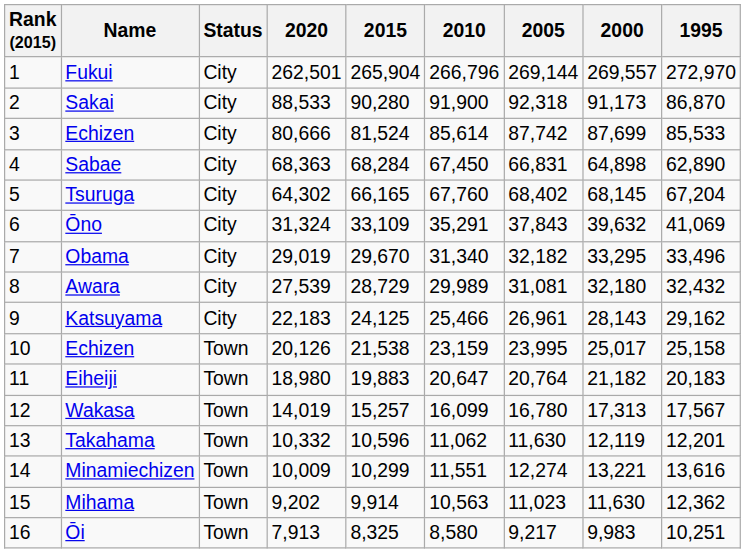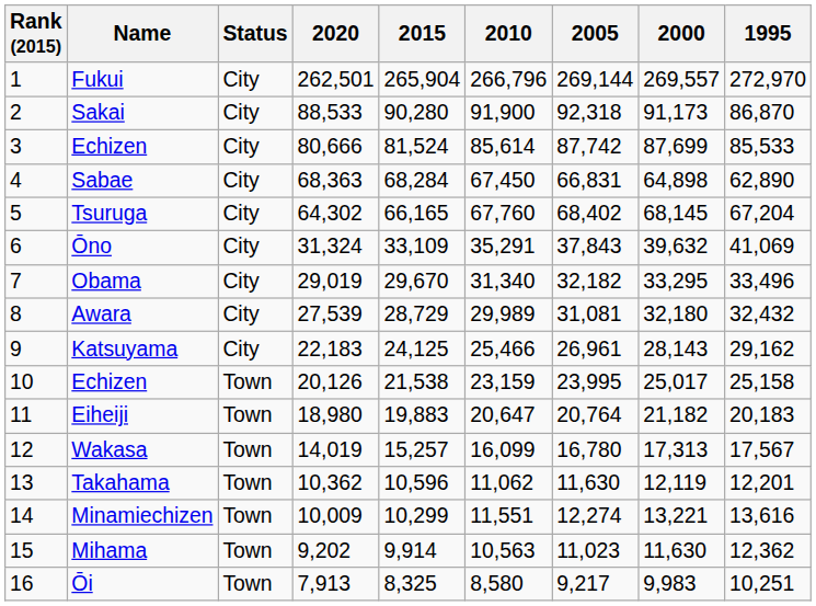Takahama | 2020: 10,332 -> 10,362
